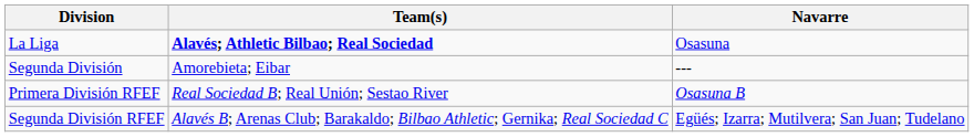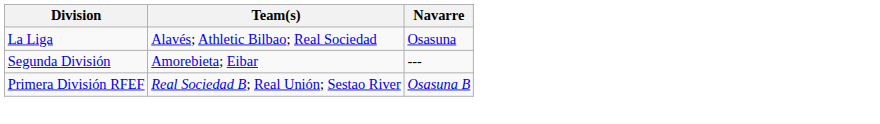La Liga | Team(s): bold -> normal
- row: Segunda División RFEF | Alavés B; Arenas Club; Barakaldo; Bilbao Athletic; Gernika; Real Sociedad C | Egüés; Izarra; Mutilvera; San Juan; Tudelano
